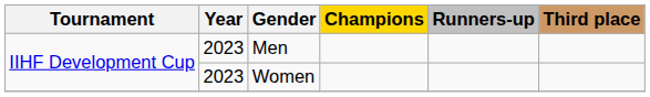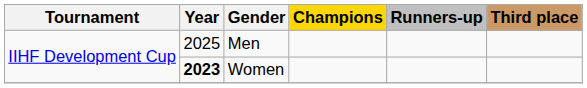Men | Year: 2023 -> 2025
Women | Year: normal -> bold
